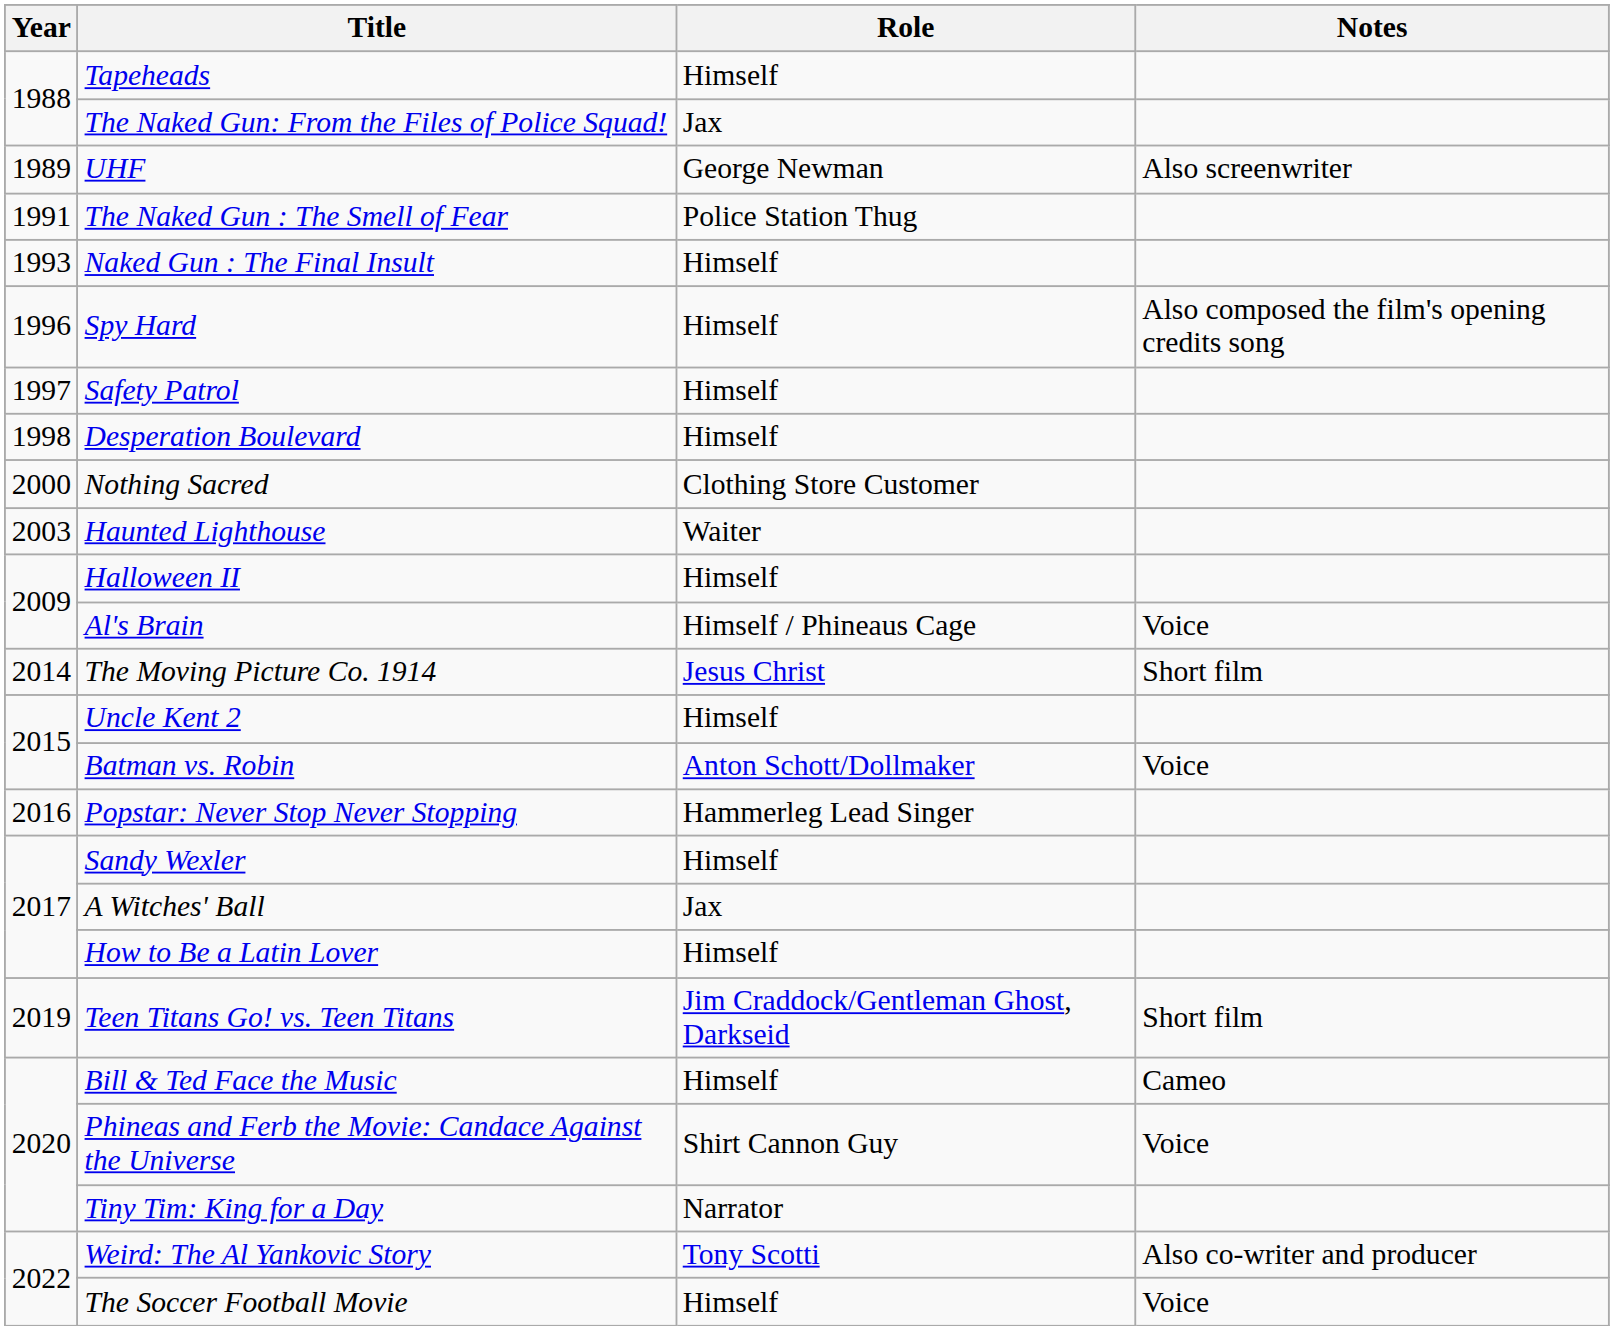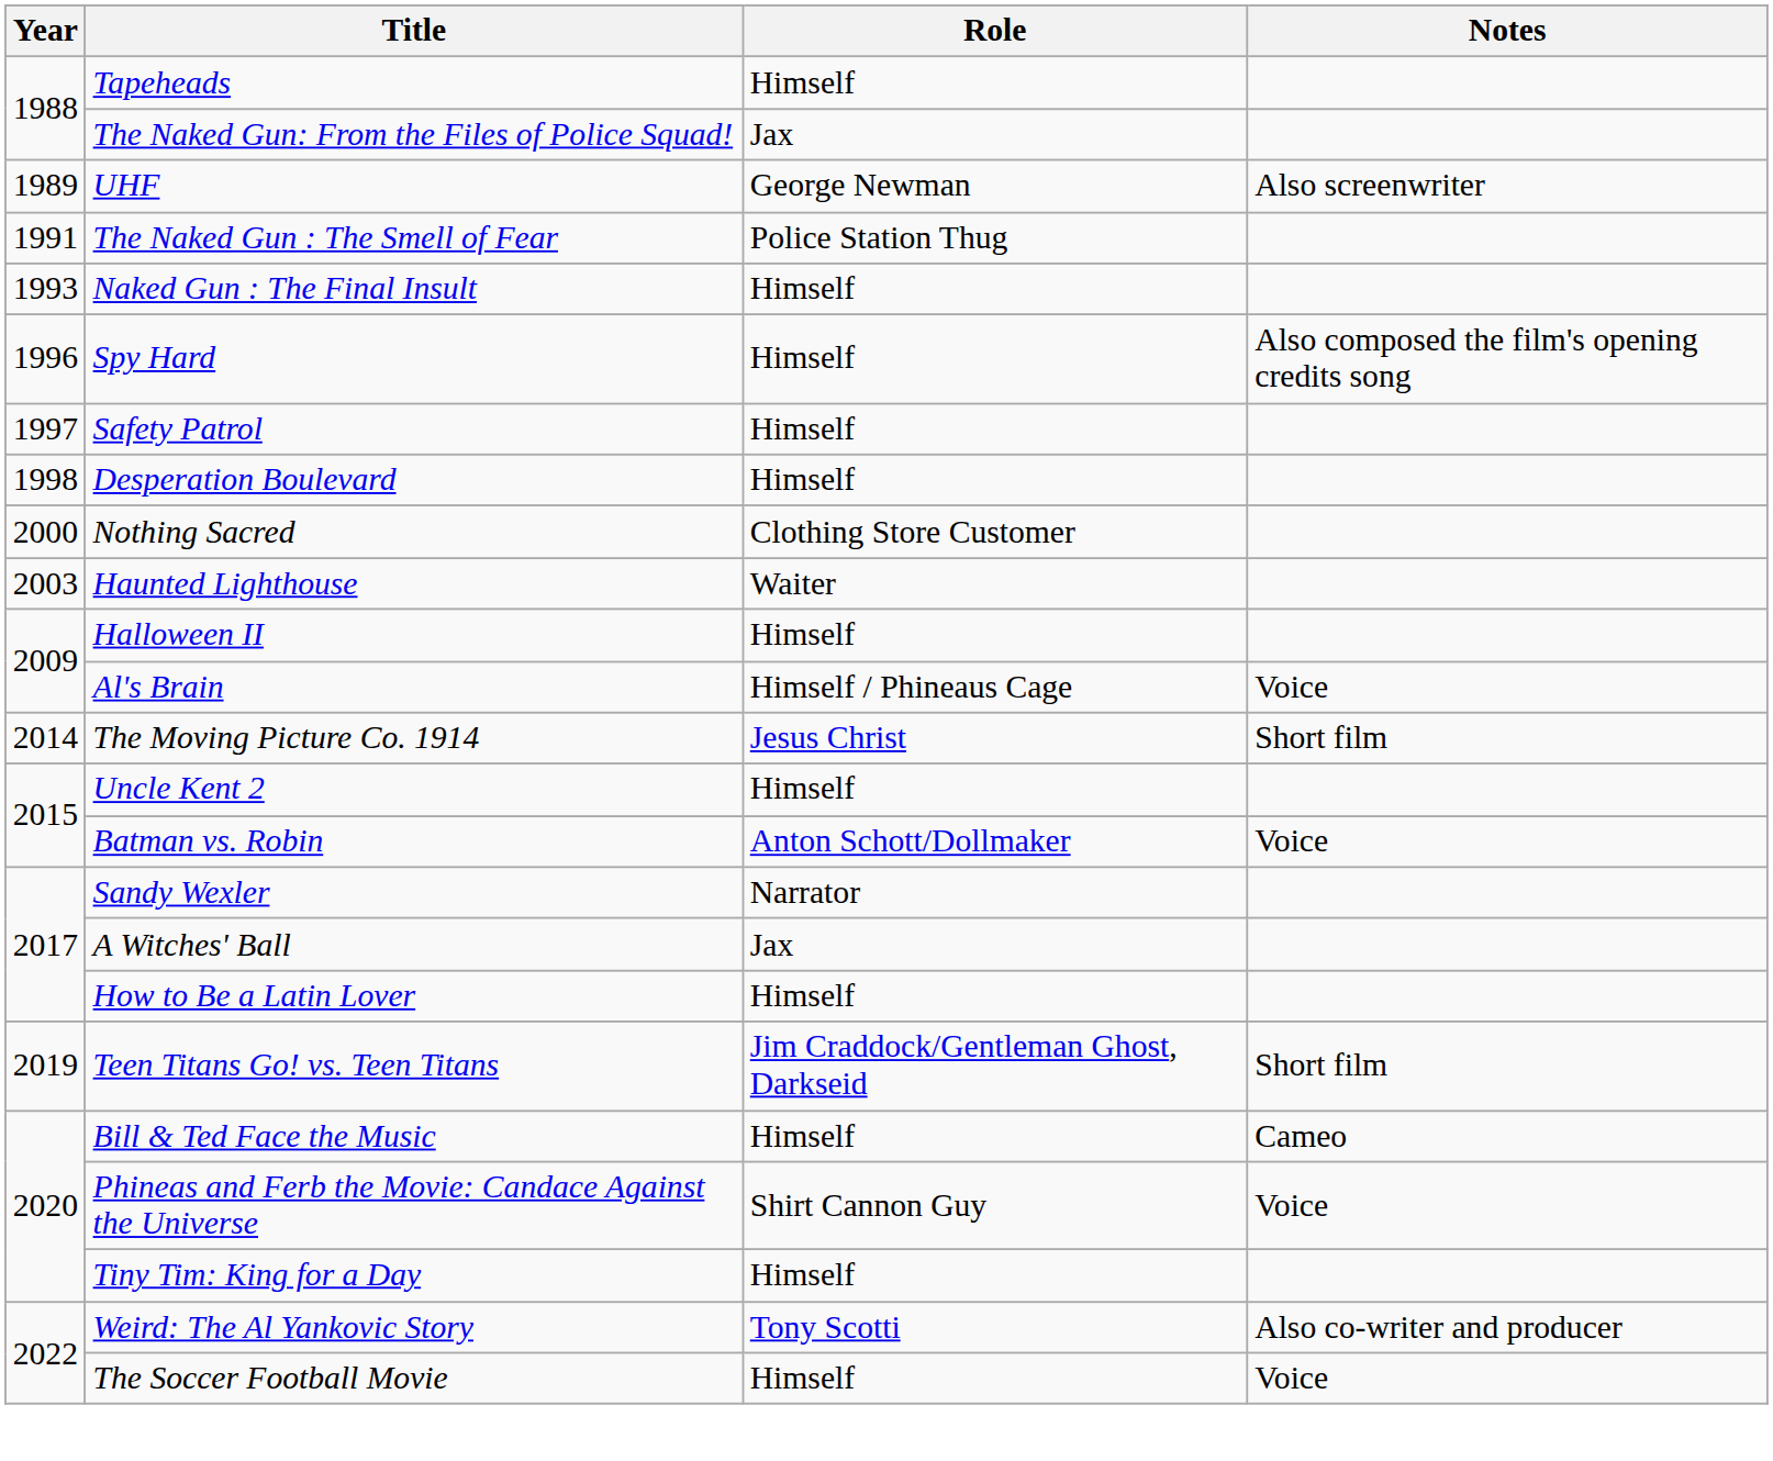- row: 2016 | Popstar: Never Stop Never Stopping | Hammerleg Lead Singer
Sandy Wexler | Role: Himself -> Narrator
Tiny Tim: King for a Day | Role: Narrator -> Himself
